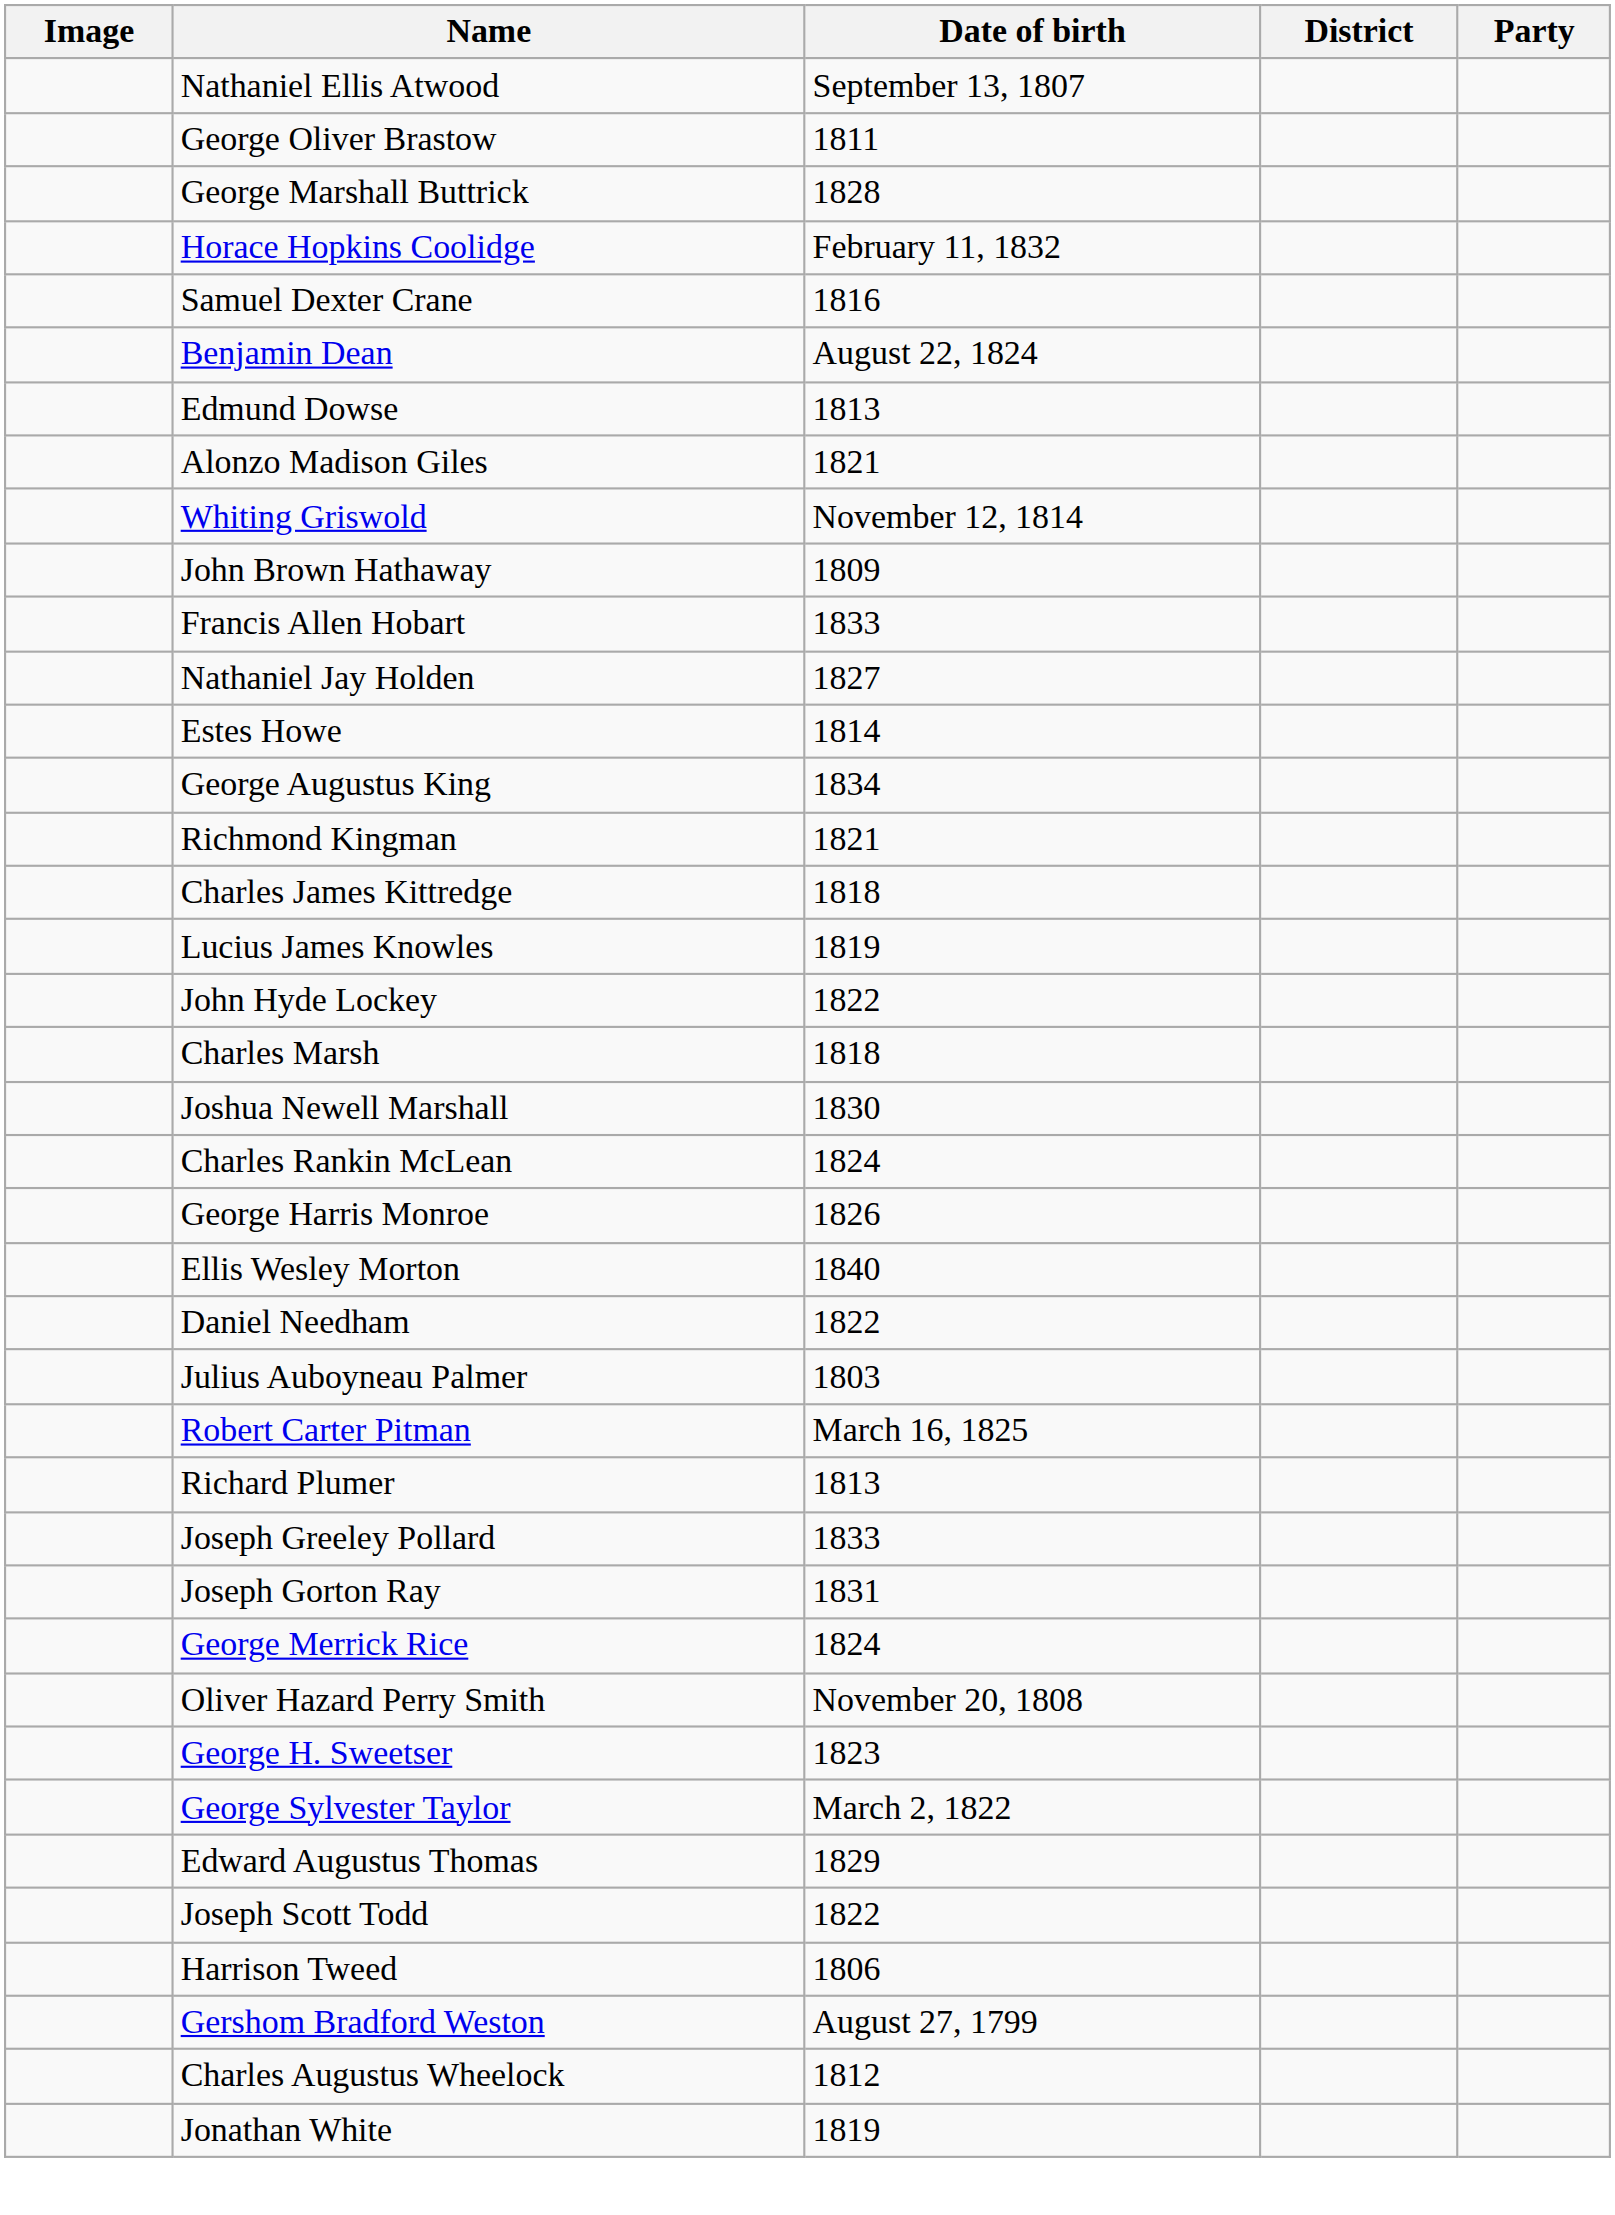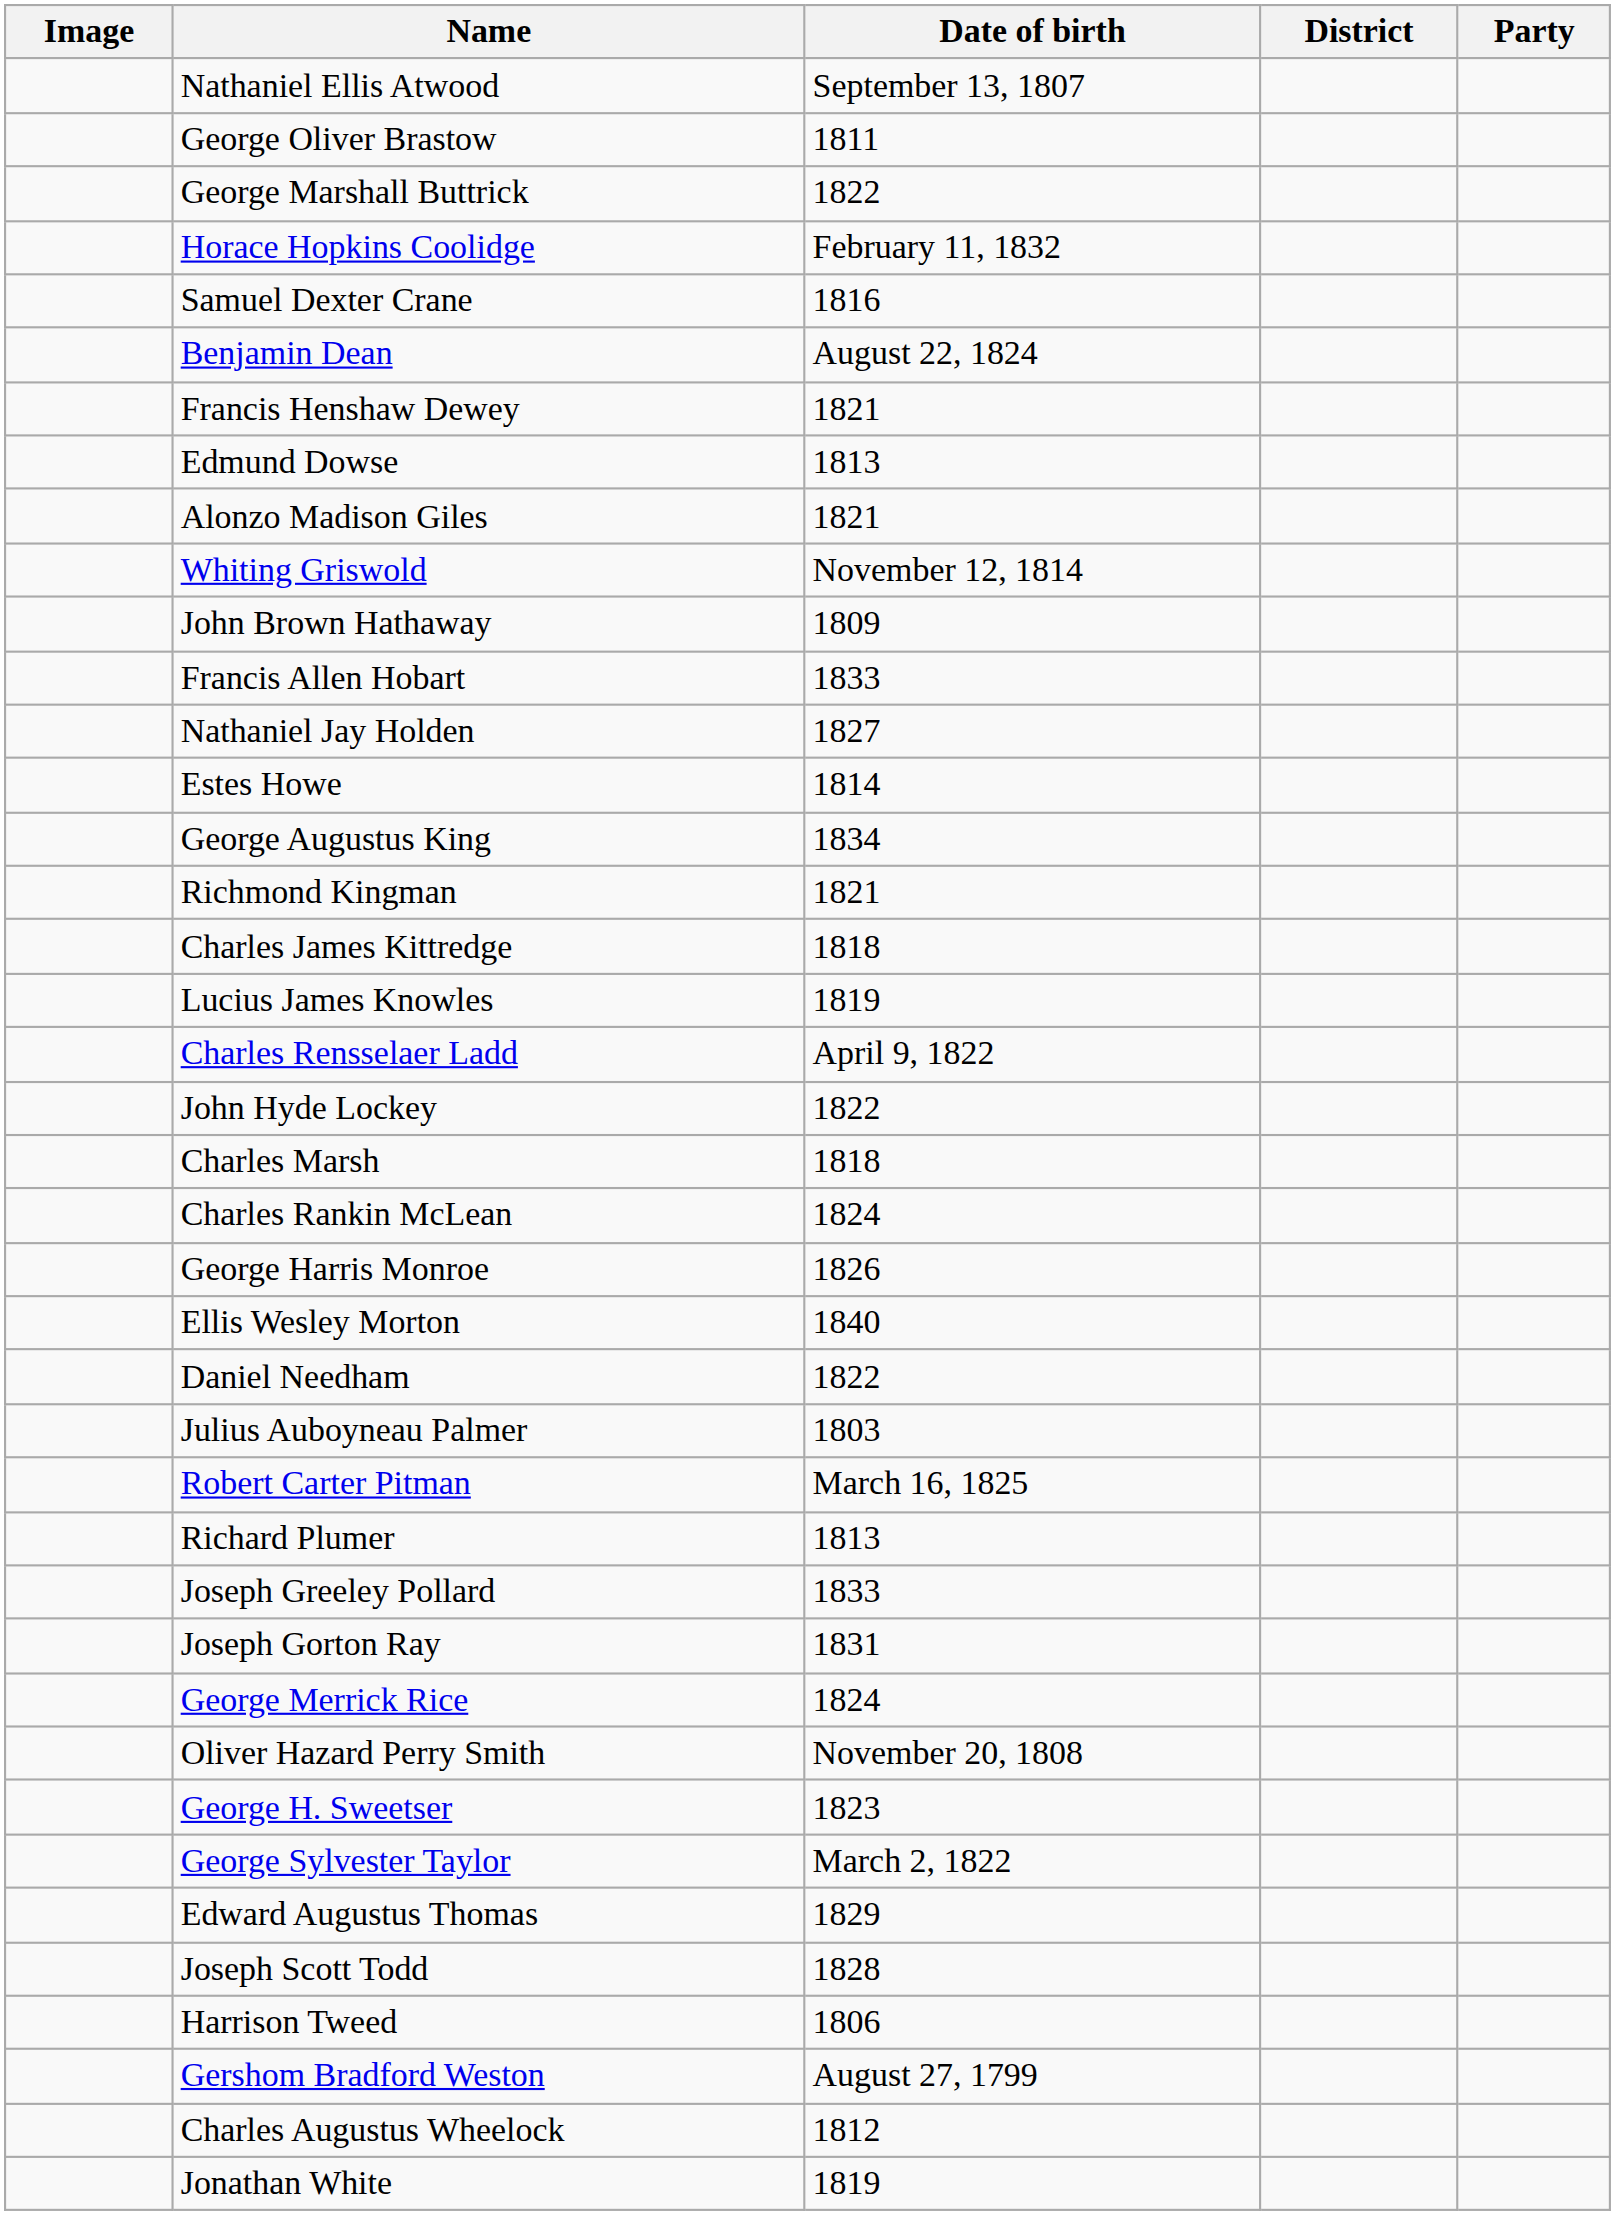George Marshall Buttrick | Date of birth: 1828 -> 1822
+ row: Francis Henshaw Dewey | 1821
+ row: Charles Rensselaer Ladd | April 9, 1822
- row: Joshua Newell Marshall | 1830
Joseph Scott Todd | Date of birth: 1822 -> 1828
